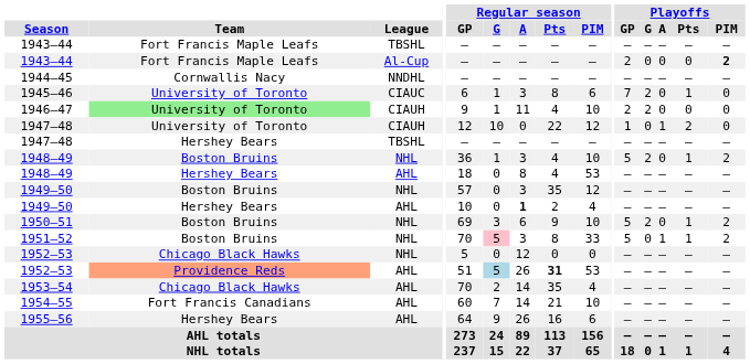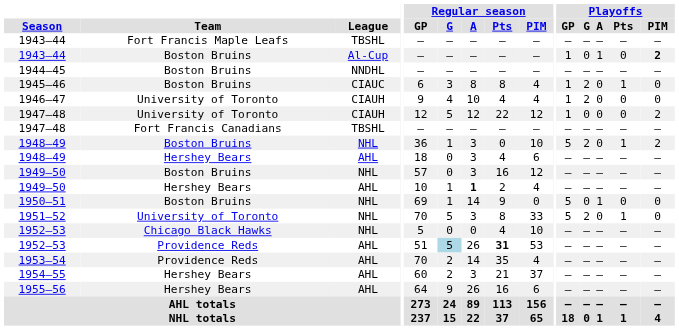1943–44 / Al-Cup | Team: Fort Francis Maple Leafs -> Boston Bruins
1943–44 / Al-Cup | Playoffs / GP: 2 -> 1
1943–44 / Al-Cup | Playoffs / A: 0 -> 1
1944–45 | Team: Cornwallis Nacy -> Boston Bruins
1945–46 | Team: University of Toronto -> Boston Bruins
1945–46 | Regular season / G: 1 -> 3
1945–46 | Regular season / A: 3 -> 8
1945–46 | Regular season / PIM: 6 -> 4
1945–46 | Playoffs / GP: 7 -> 1
1946–47 | Team: lightgreen background -> no background
1946–47 | Regular season / G: 1 -> 4
1946–47 | Regular season / A: 11 -> 10
1946–47 | Regular season / PIM: 10 -> 4
1946–47 | Playoffs / GP: 2 -> 1
1947–48 / CIAUH | Regular season / G: 10 -> 5
1947–48 / CIAUH | Regular season / A: 0 -> 12
1947–48 / CIAUH | Playoffs / A: 1 -> 0
1947–48 / CIAUH | Playoffs / Pts: 2 -> 0
1947–48 / CIAUH | Playoffs / PIM: 0 -> 2
1947–48 / TBSHL | Team: Hershey Bears -> Fort Francis Canadians
1948–49 / NHL | Regular season / Pts: 4 -> 0
1948–49 / AHL | Regular season / A: 8 -> 3
1948–49 / AHL | Regular season / PIM: 53 -> 6
1949–50 / NHL | Regular season / Pts: 35 -> 16
1949–50 / AHL | Regular season / G: 0 -> 1
1950–51 | Regular season / G: 3 -> 1
1950–51 | Regular season / A: 6 -> 14
1950–51 | Regular season / PIM: 10 -> 0
1950–51 | Playoffs / G: 2 -> 0
1950–51 | Playoffs / A: 0 -> 1
1950–51 | Playoffs / Pts: 1 -> 0
1950–51 | Playoffs / PIM: 2 -> 0
1951–52 | Team: Boston Bruins -> University of Toronto
1951–52 | Regular season / G: pink background -> no background
1951–52 | Playoffs / G: 0 -> 2
1951–52 | Playoffs / A: 1 -> 0
1951–52 | Playoffs / PIM: 2 -> 0
1952–53 / NHL | Regular season / A: 12 -> 0
1952–53 / NHL | Regular season / Pts: 0 -> 4
1952–53 / NHL | Regular season / PIM: 0 -> 10
1952–53 / AHL | Team: lightsalmon background -> no background
1953–54 | Team: Chicago Black Hawks -> Providence Reds
1954–55 | Team: Fort Francis Canadians -> Hershey Bears
1954–55 | Regular season / G: 7 -> 2
1954–55 | Regular season / A: 14 -> 3
1954–55 | Regular season / PIM: 10 -> 37
